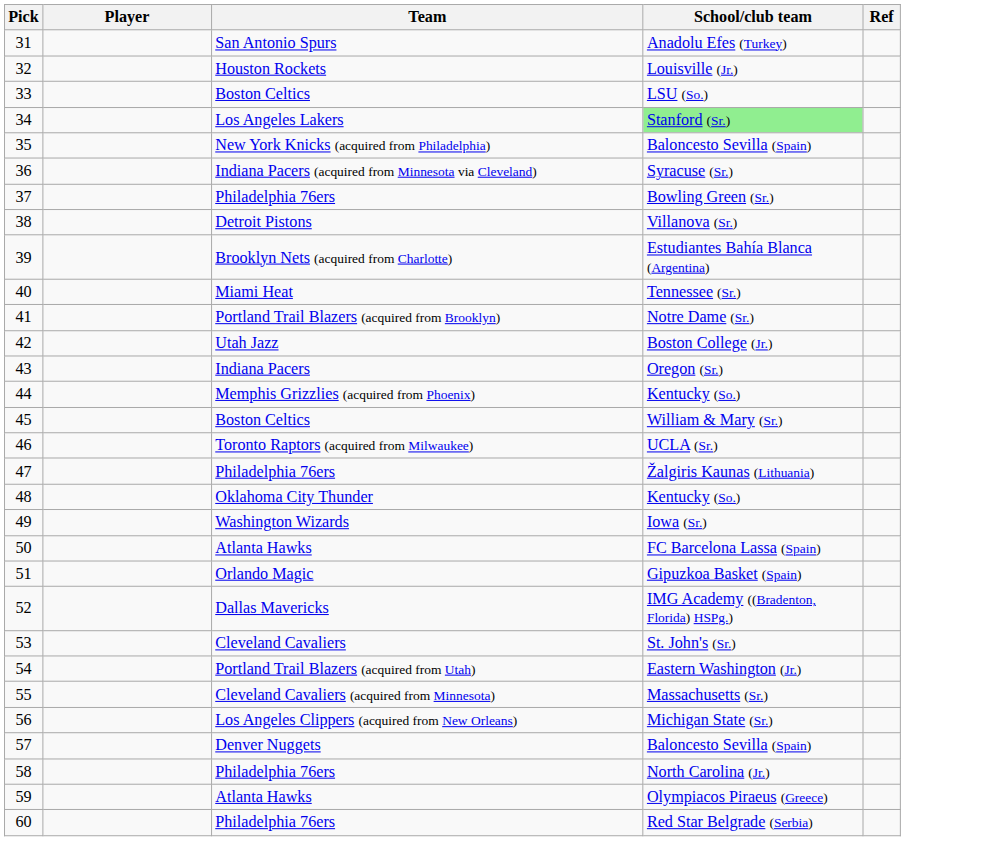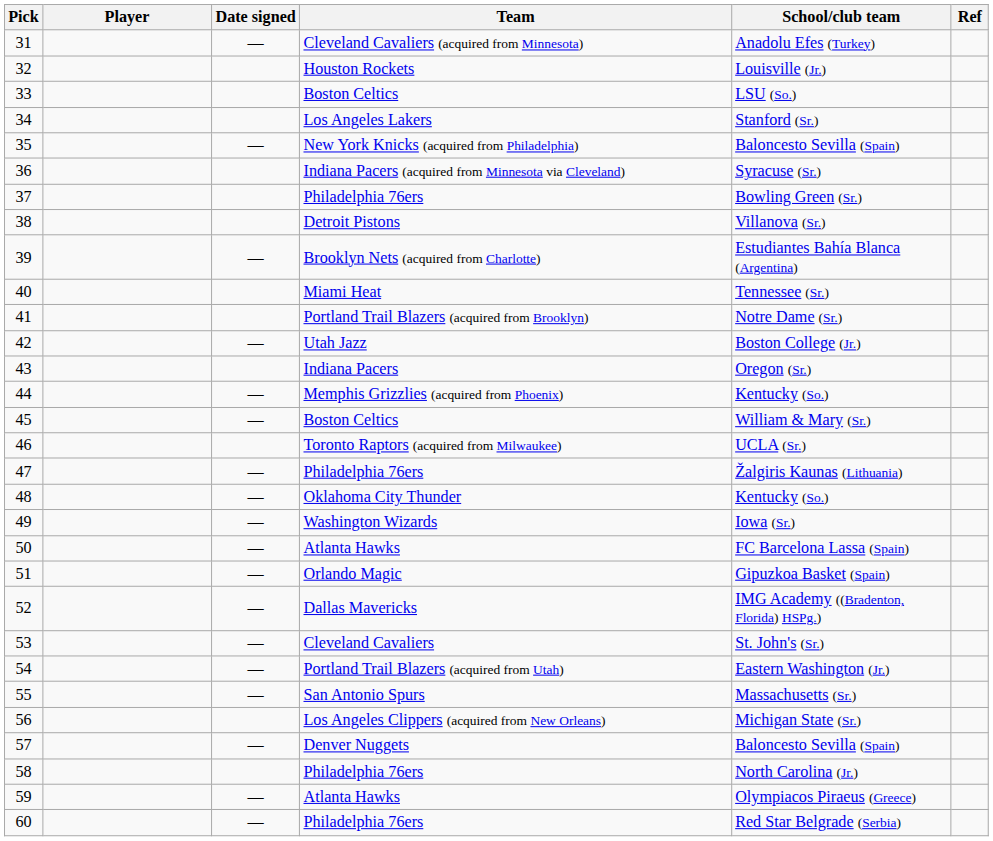+ column: Date signed | — | — | — | — | — | — | — | — | — | — | — | — | — | — | — | — | — | —
31 | Team: San Antonio Spurs -> Cleveland Cavaliers (acquired from Minnesota)
34 | School/club team: lightgreen background -> no background
55 | Team: Cleveland Cavaliers (acquired from Minnesota) -> San Antonio Spurs
